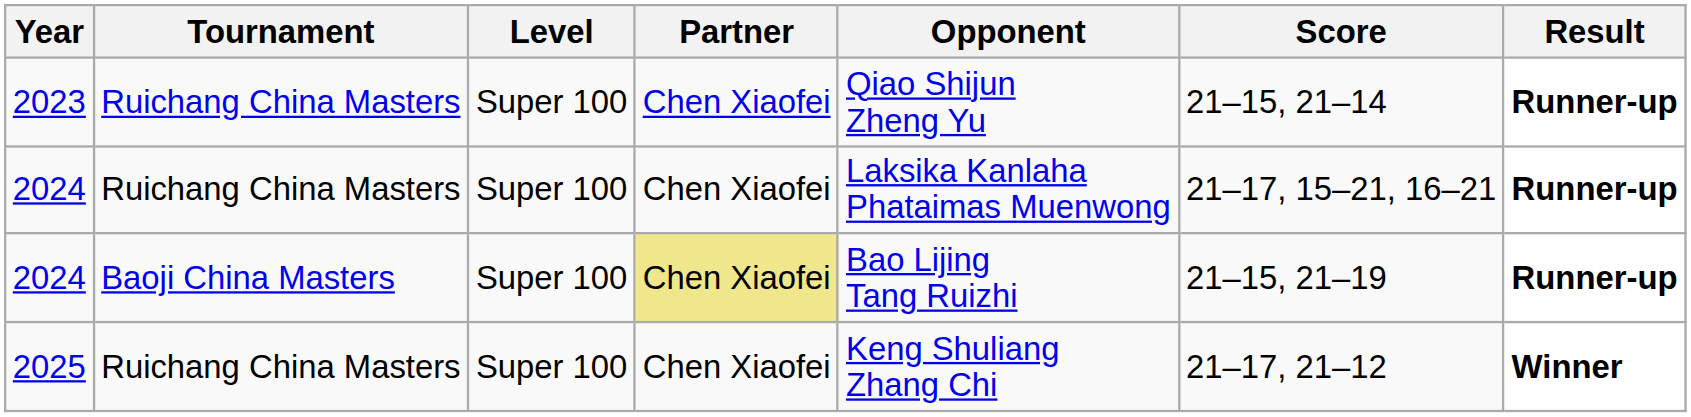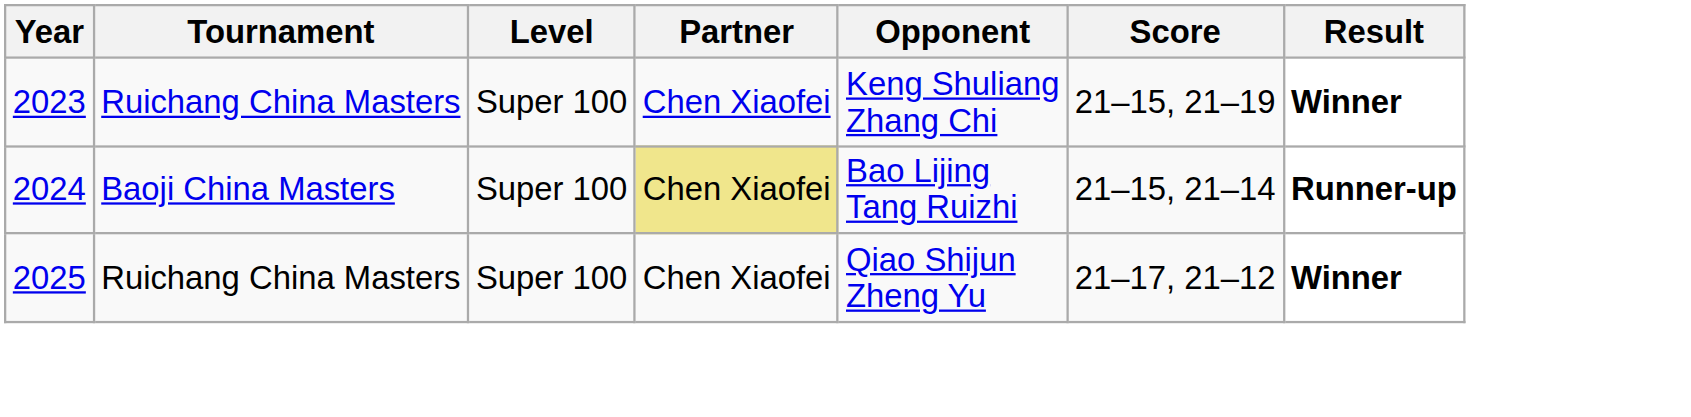2023 | Opponent: Qiao Shijun Zheng Yu -> Keng Shuliang Zhang Chi
2023 | Score: 21–15, 21–14 -> 21–15, 21–19
2023 | Result: Runner-up -> Winner
- row: 2024 | Ruichang China Masters | Super 100 | Chen Xiaofei | Laksika Kanlaha Phataimas Muenwong | 21–17, 15–21, 16–21 | Runner-up
2024 / Baoji China Masters | Score: 21–15, 21–19 -> 21–15, 21–14
2025 | Opponent: Keng Shuliang Zhang Chi -> Qiao Shijun Zheng Yu
